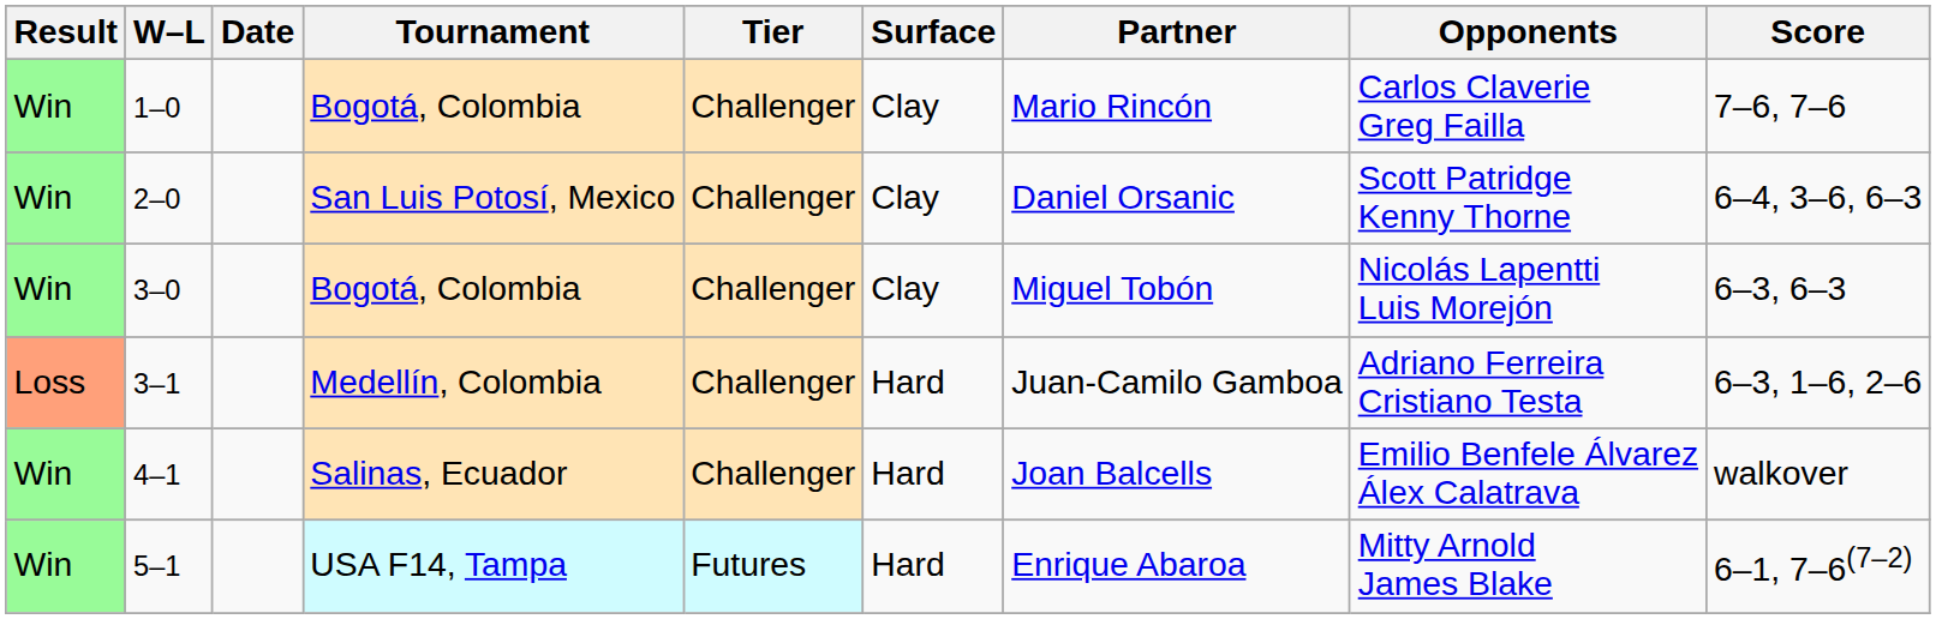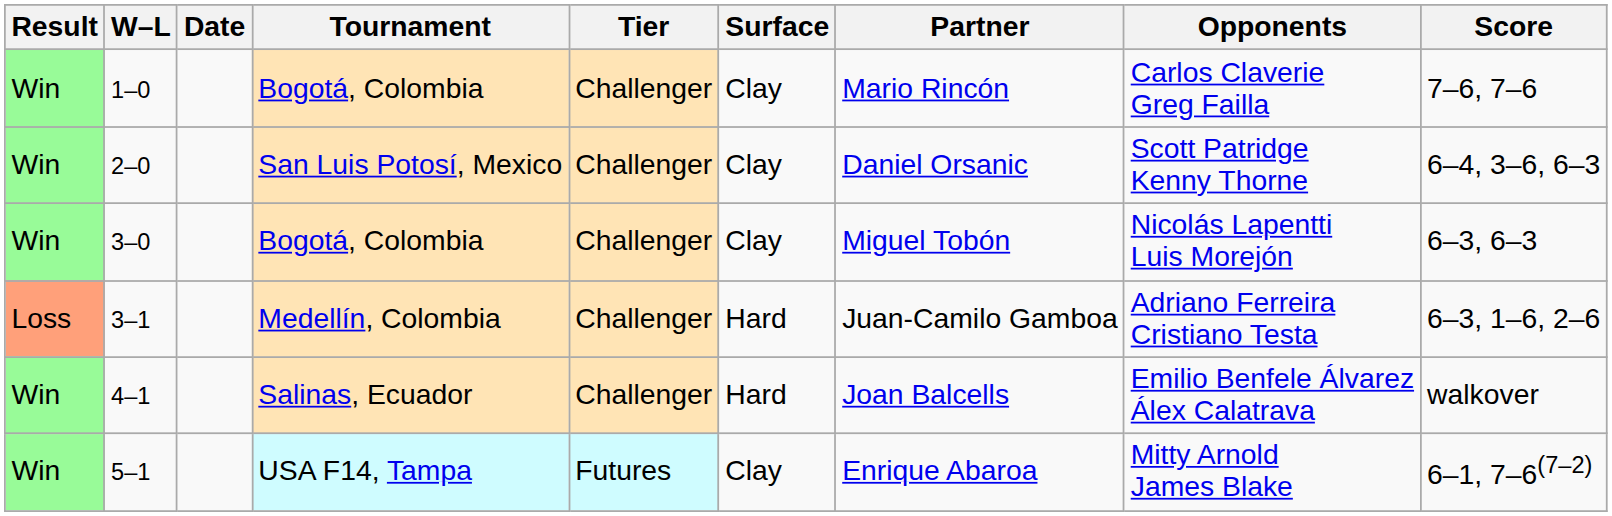5–1 | Surface: Hard -> Clay
